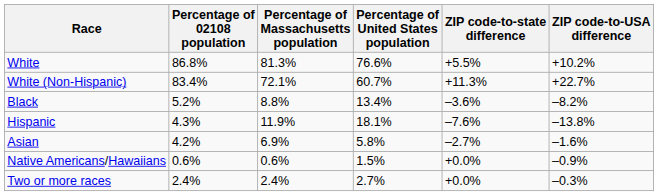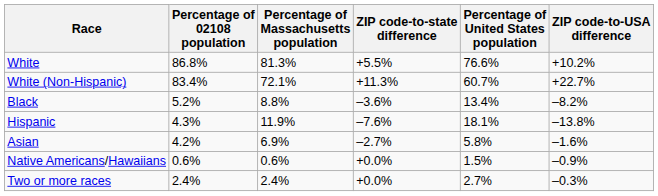columns swapped: Percentage of United States population <-> ZIP code-to-state difference
